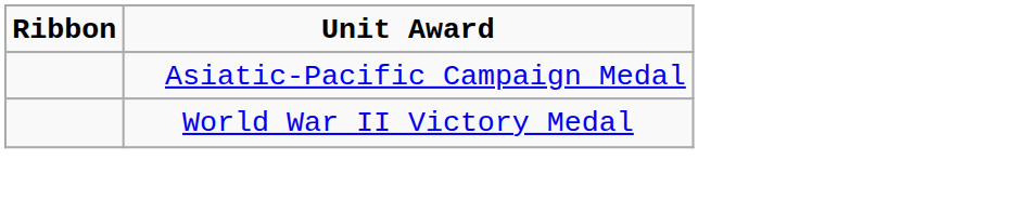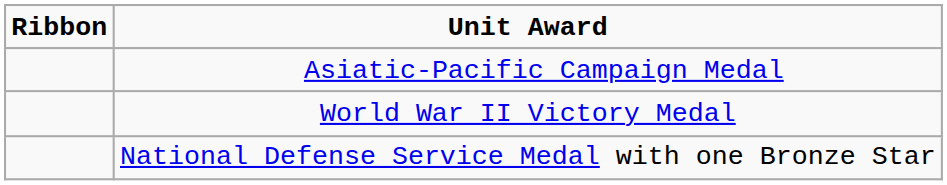+ row: National Defense Service Medal with one Bronze Star
